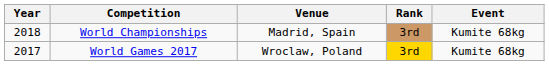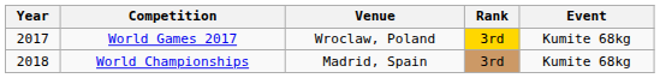rows swapped: World Games 2017 <-> World Championships
